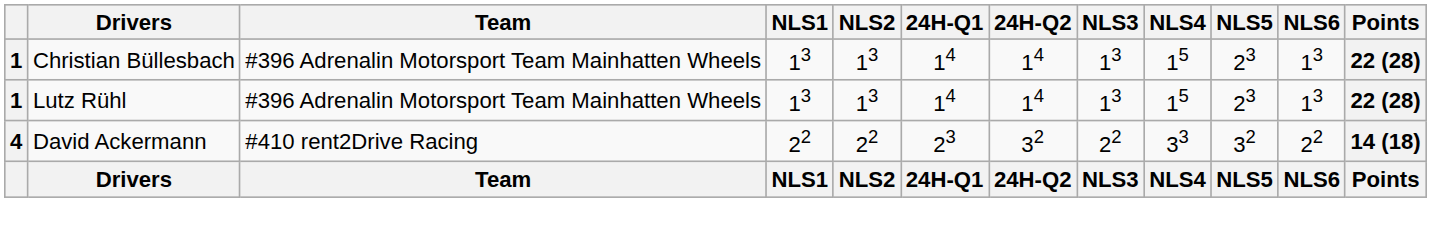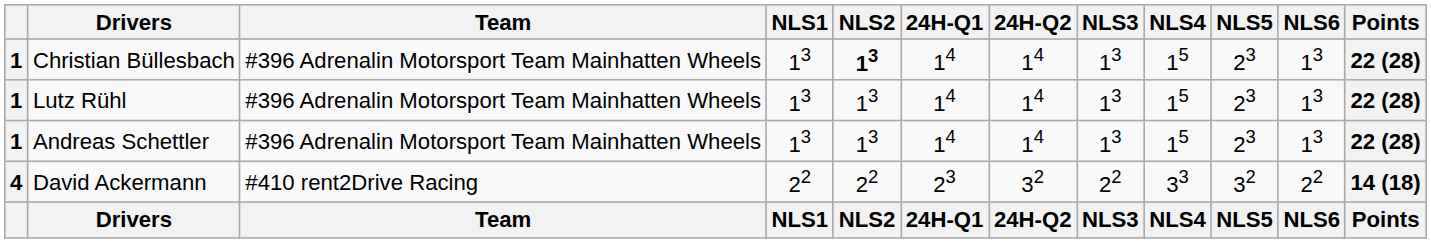Christian Büllesbach | NLS2: normal -> bold
+ row: 1 | Andreas Schettler | #396 Adrenalin Motorsport Team Mainhatten Wheels | 13 | 13 | 14 | 14 | 13 | 15 | 23 | 13 | 22 (28)
